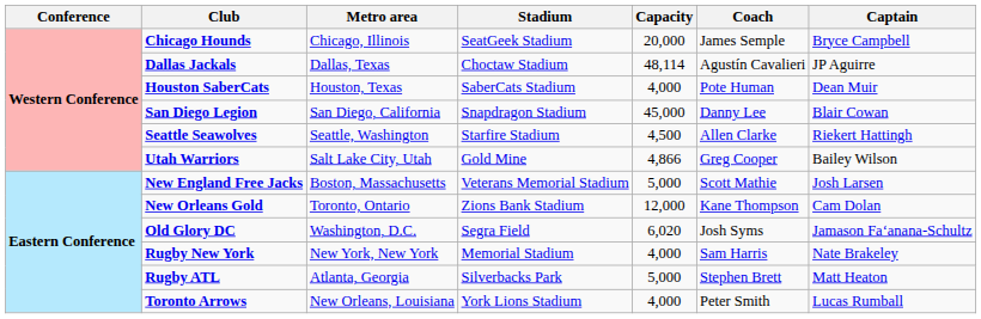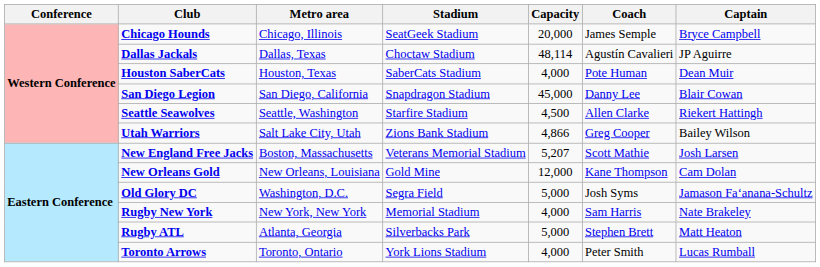Utah Warriors | Stadium: Gold Mine -> Zions Bank Stadium
New England Free Jacks | Capacity: 5,000 -> 5,207
New Orleans Gold | Metro area: Toronto, Ontario -> New Orleans, Louisiana
New Orleans Gold | Stadium: Zions Bank Stadium -> Gold Mine
Old Glory DC | Capacity: 6,020 -> 5,000
Toronto Arrows | Metro area: New Orleans, Louisiana -> Toronto, Ontario
